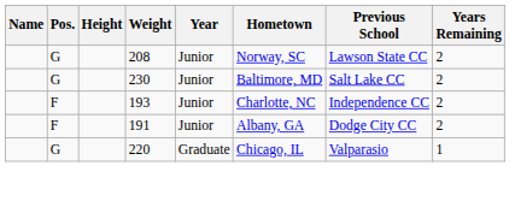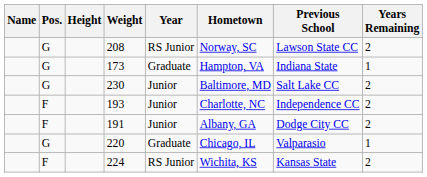208 | Year: Junior -> RS Junior
+ row: G | 173 | Graduate | Hampton, VA | Indiana State | 1
+ row: F | 224 | RS Junior | Wichita, KS | Kansas State | 2
